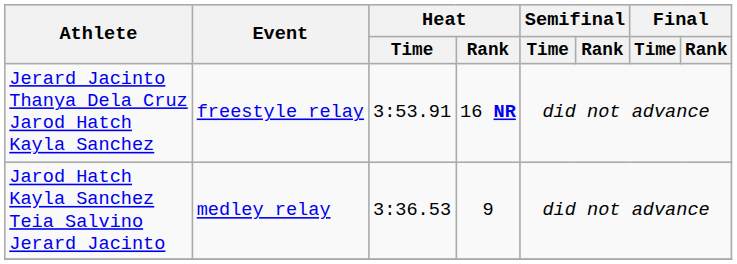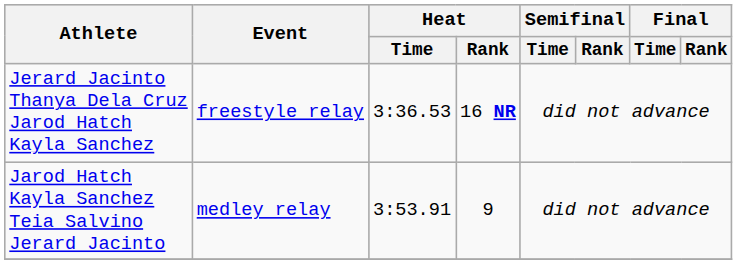Jerard Jacinto Thanya Dela Cruz Jarod Hatch Kayla Sanchez | Heat / Time: 3:53.91 -> 3:36.53
Jarod Hatch Kayla Sanchez Teia Salvino Jerard Jacinto | Heat / Time: 3:36.53 -> 3:53.91
